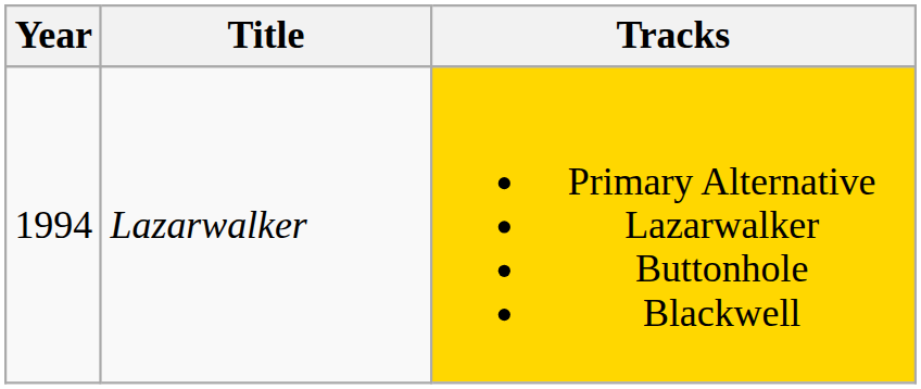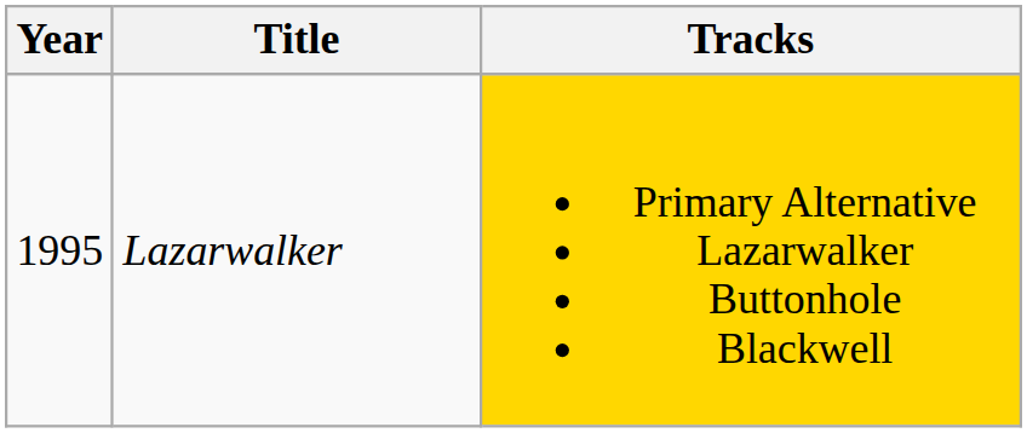Lazarwalker | Year: 1994 -> 1995
